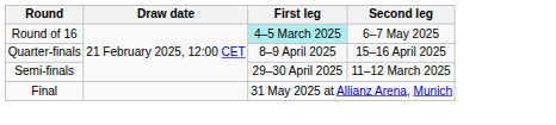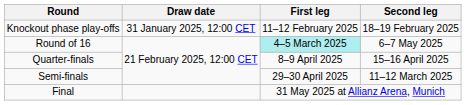+ row: Knockout phase play-offs | 31 January 2025, 12:00 CET | 11–12 February 2025 | 18–19 February 2025
